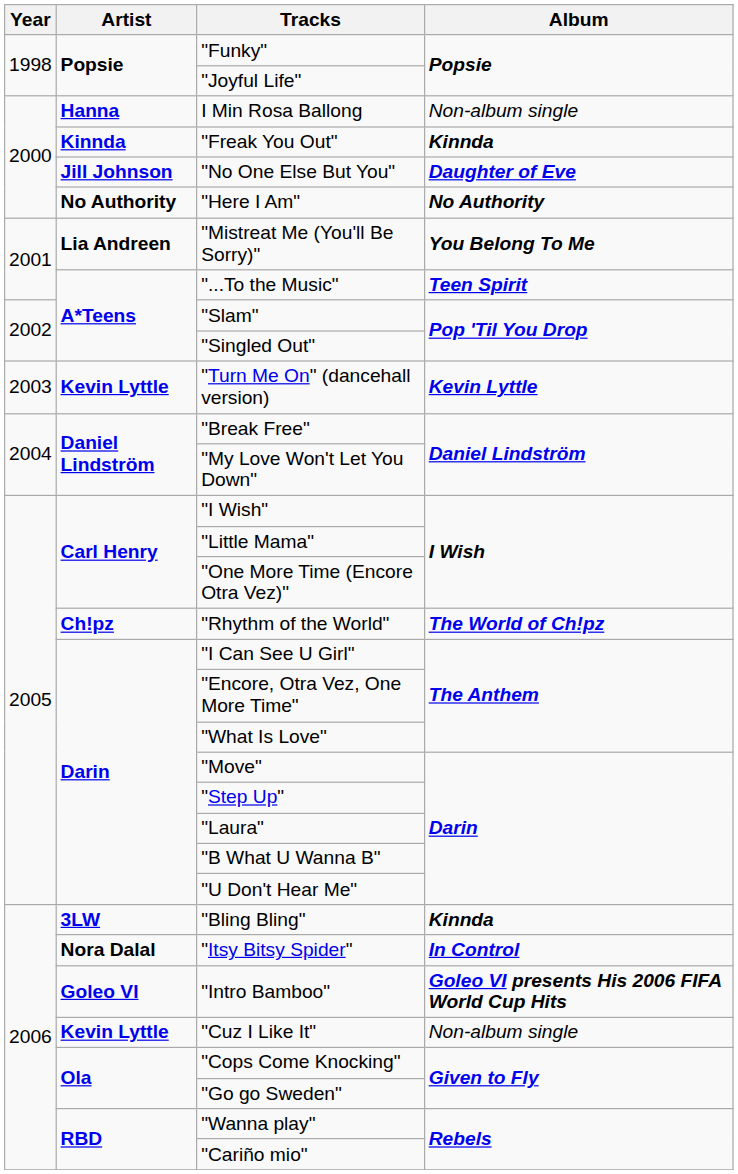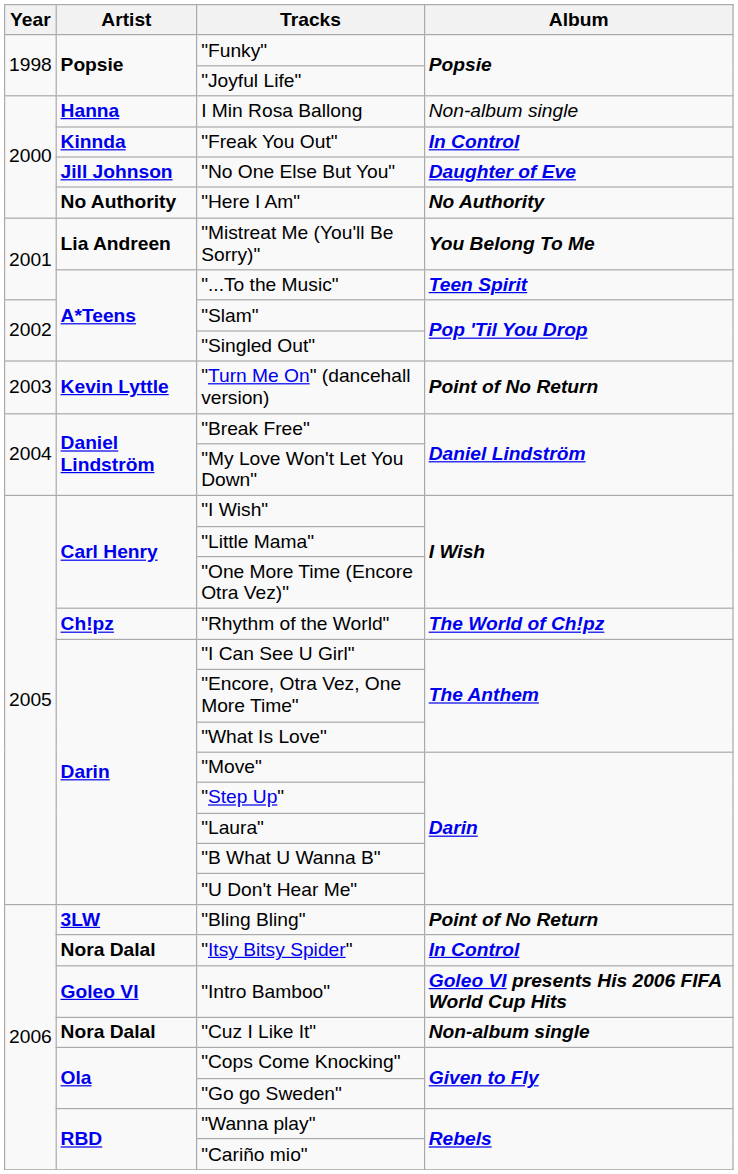"Freak You Out" | Album: Kinnda -> In Control
"Turn Me On" (dancehall version) | Album: Kevin Lyttle -> Point of No Return
"Bling Bling" | Album: Kinnda -> Point of No Return
"Cuz I Like It" | Artist: Kevin Lyttle -> Nora Dalal
"Cuz I Like It" | Album: normal -> bold
